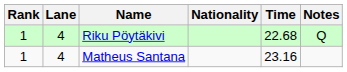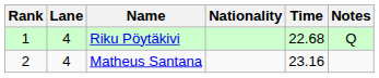Matheus Santana | Rank: 1 -> 2
